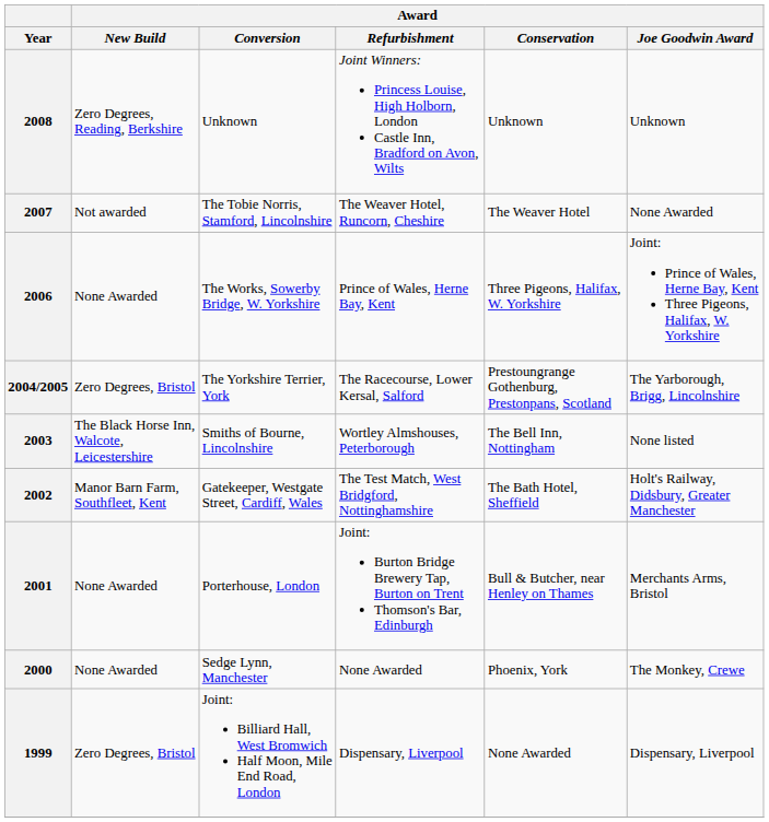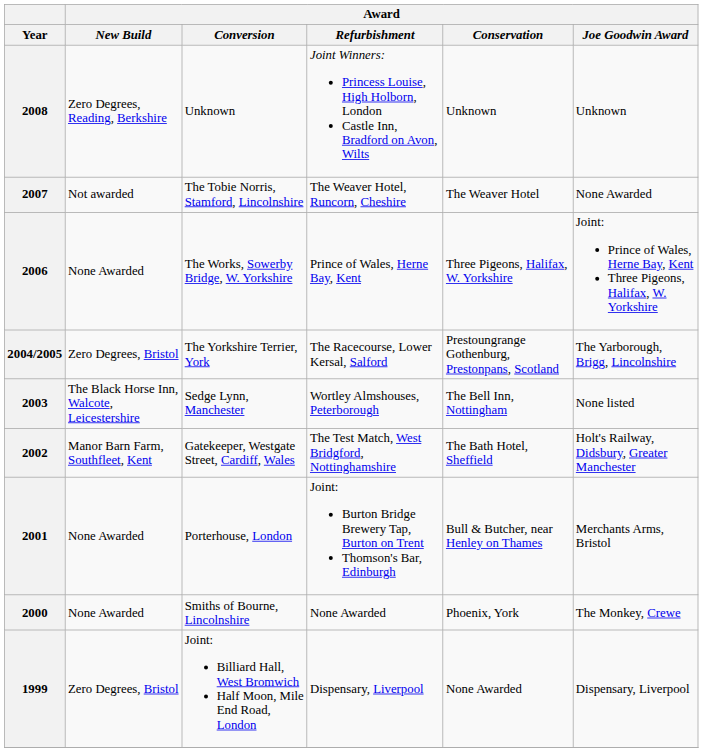2003 | Award / Conversion: Smiths of Bourne, Lincolnshire -> Sedge Lynn, Manchester
2000 | Award / Conversion: Sedge Lynn, Manchester -> Smiths of Bourne, Lincolnshire
